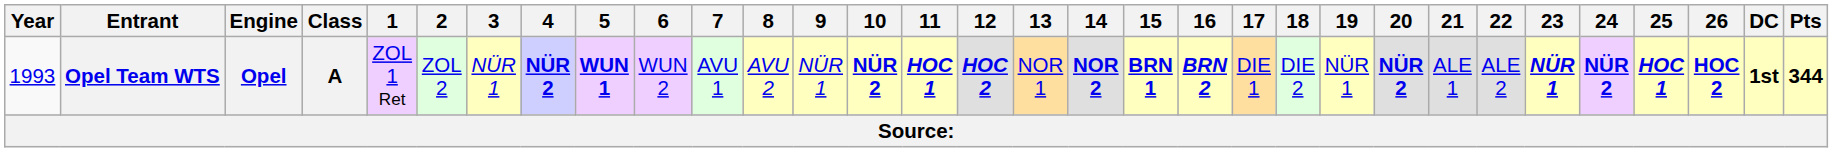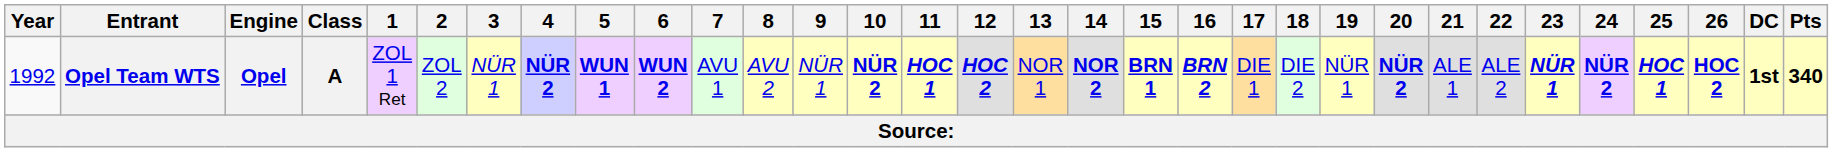Opel Team WTS | Year: 1993 -> 1992
Opel Team WTS | 6: normal -> bold
Opel Team WTS | Pts: 344 -> 340
